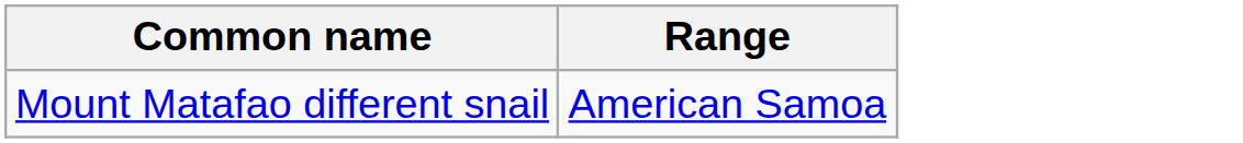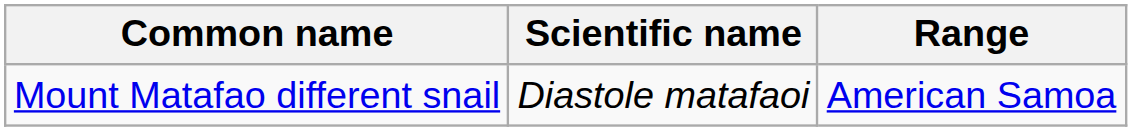+ column: Scientific name | Diastole matafaoi
